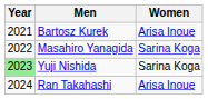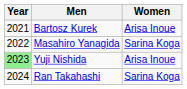Yuji Nishida | Women: Sarina Koga -> Arisa Inoue
Ran Takahashi | Women: Arisa Inoue -> Sarina Koga
